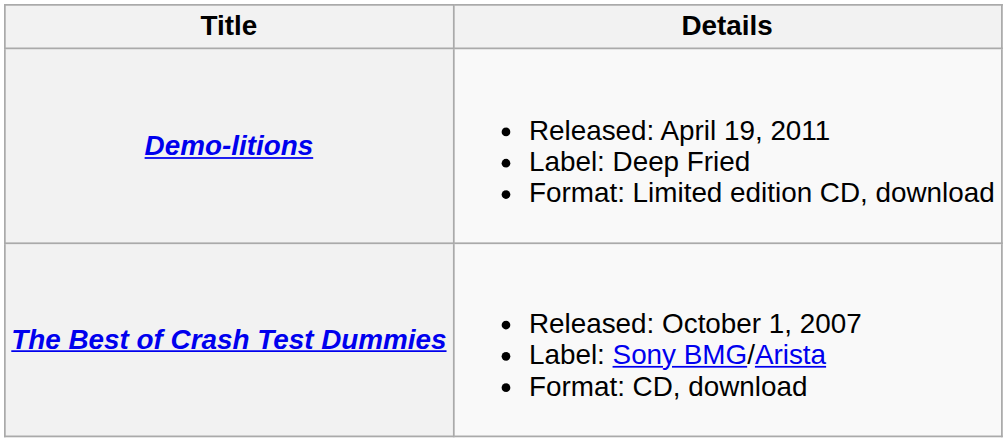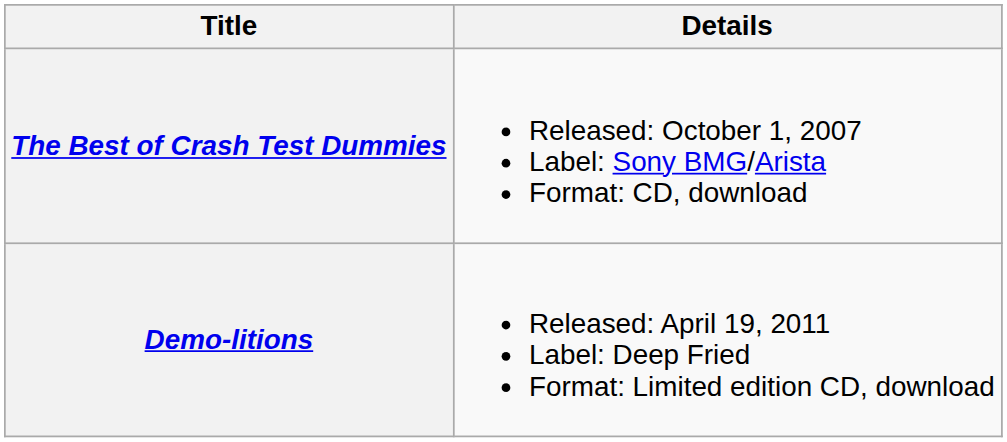rows swapped: The Best of Crash Test Dummies <-> Demo-litions
